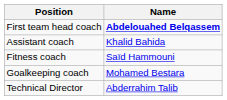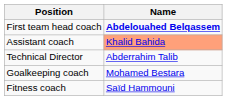Assistant coach | Name: no background -> lightsalmon background
rows swapped: Fitness coach <-> Technical Director
